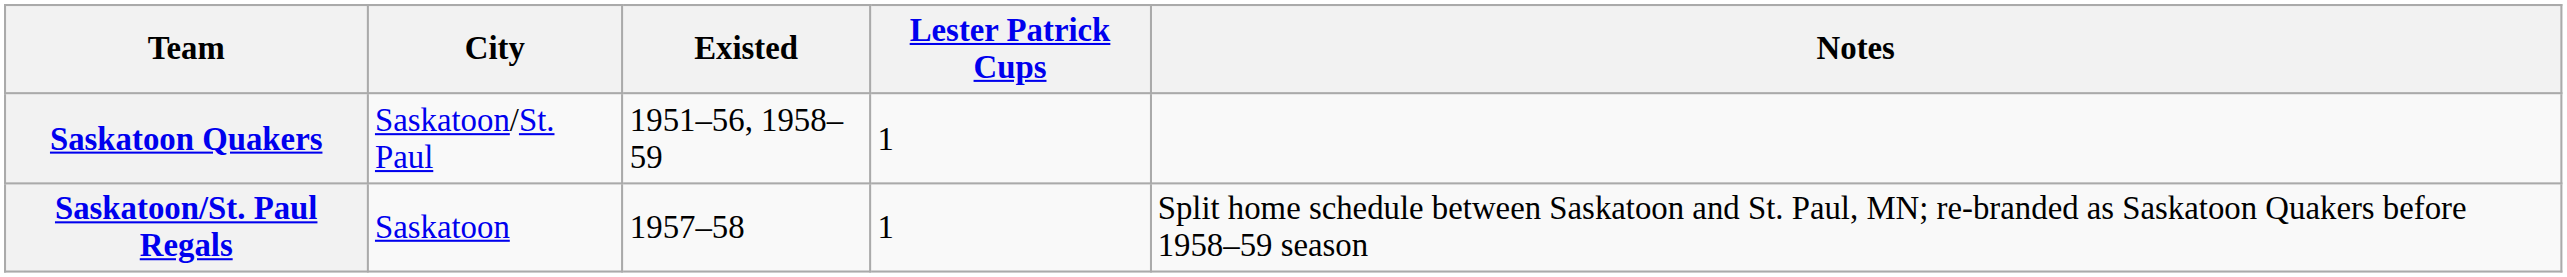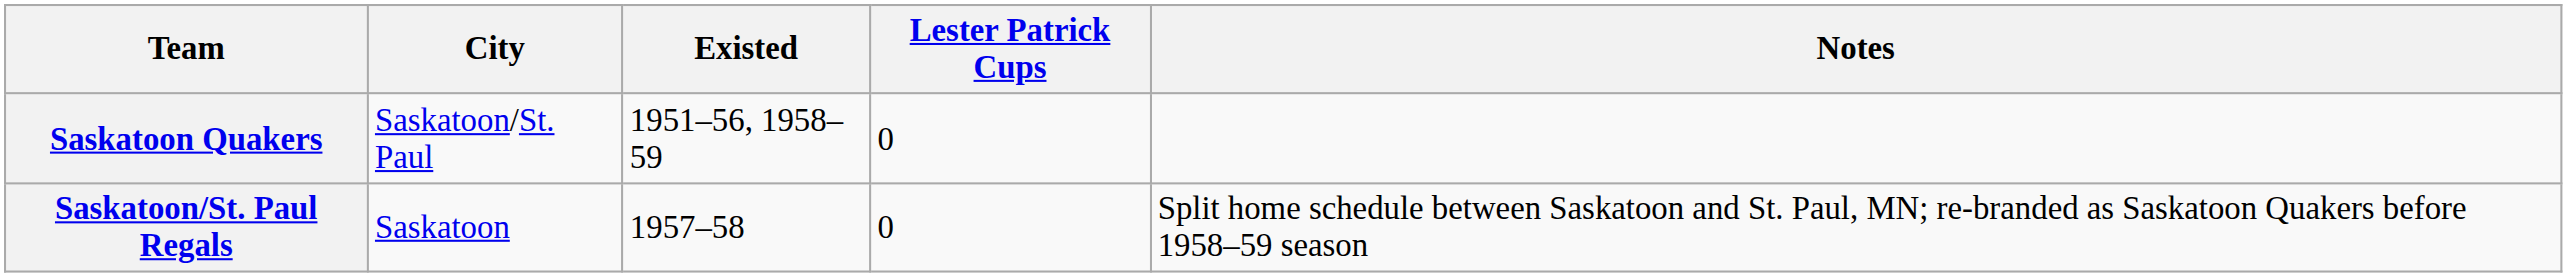Saskatoon Quakers | Lester Patrick Cups: 1 -> 0
Saskatoon/St. Paul Regals | Lester Patrick Cups: 1 -> 0
